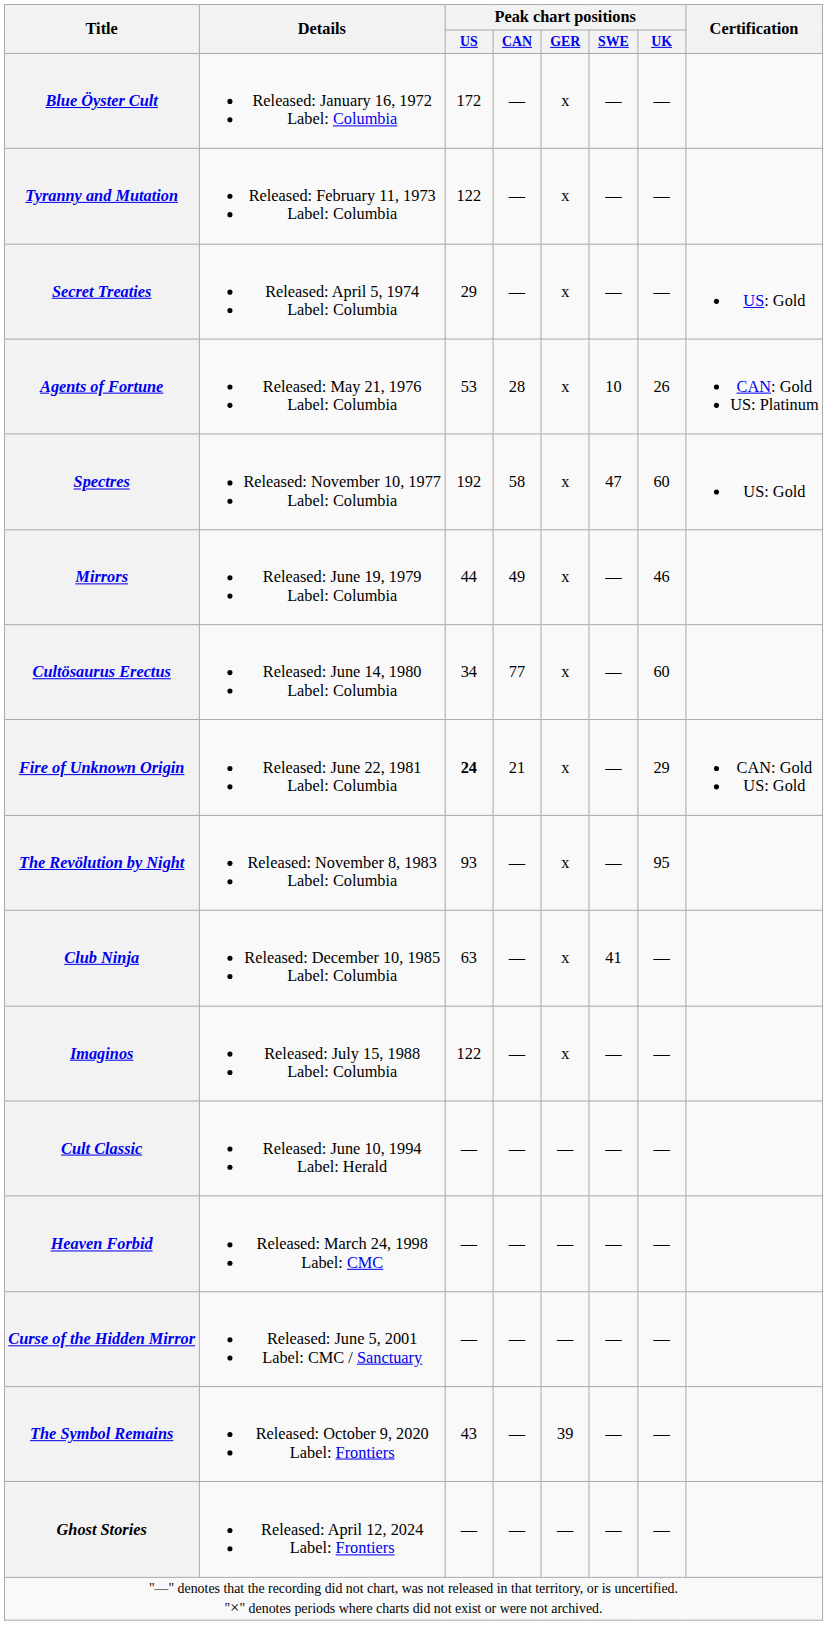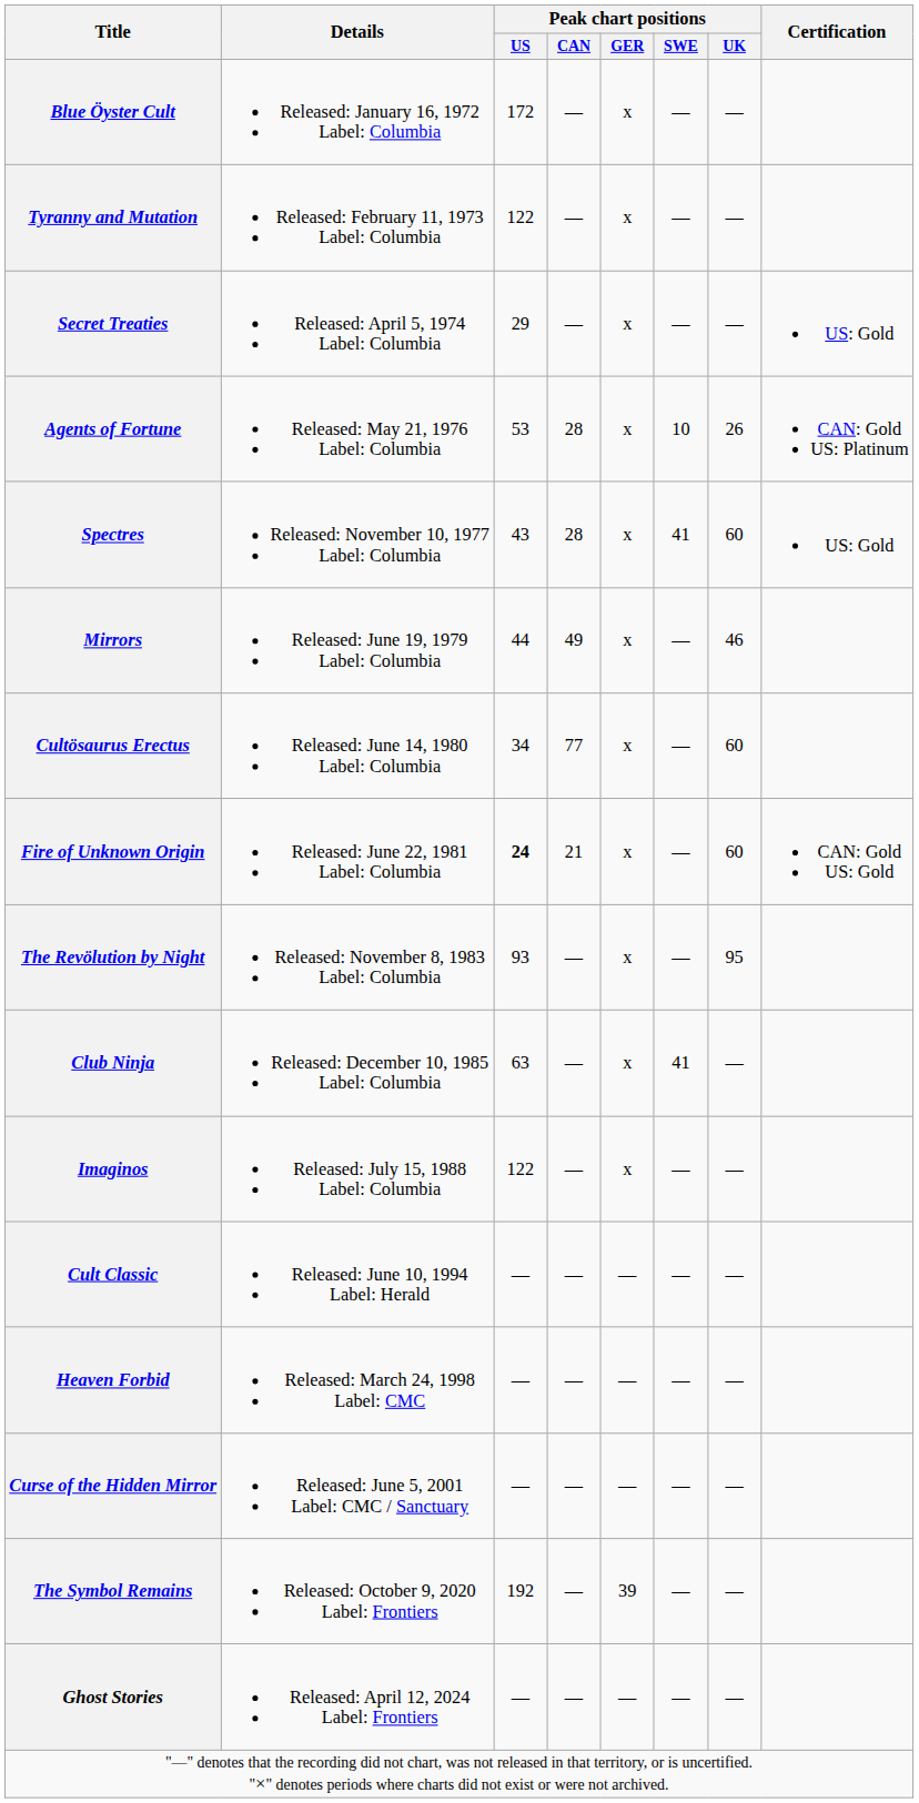Spectres | Peak chart positions / US: 192 -> 43
Spectres | Peak chart positions / CAN: 58 -> 28
Spectres | Peak chart positions / SWE: 47 -> 41
Fire of Unknown Origin | Peak chart positions / UK: 29 -> 60
The Symbol Remains | Peak chart positions / US: 43 -> 192
